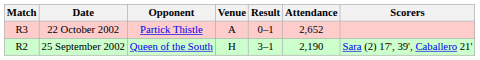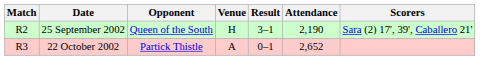rows swapped: 25 September 2002 <-> 22 October 2002
